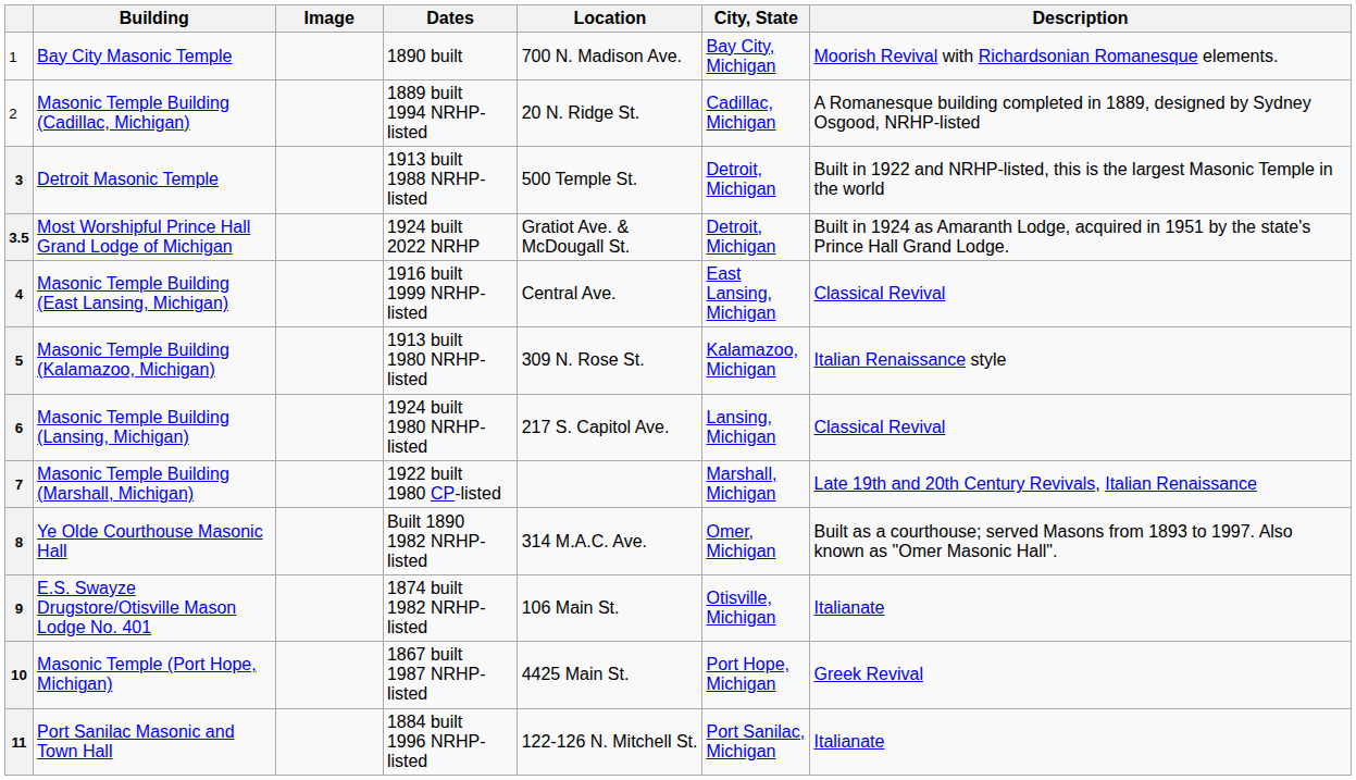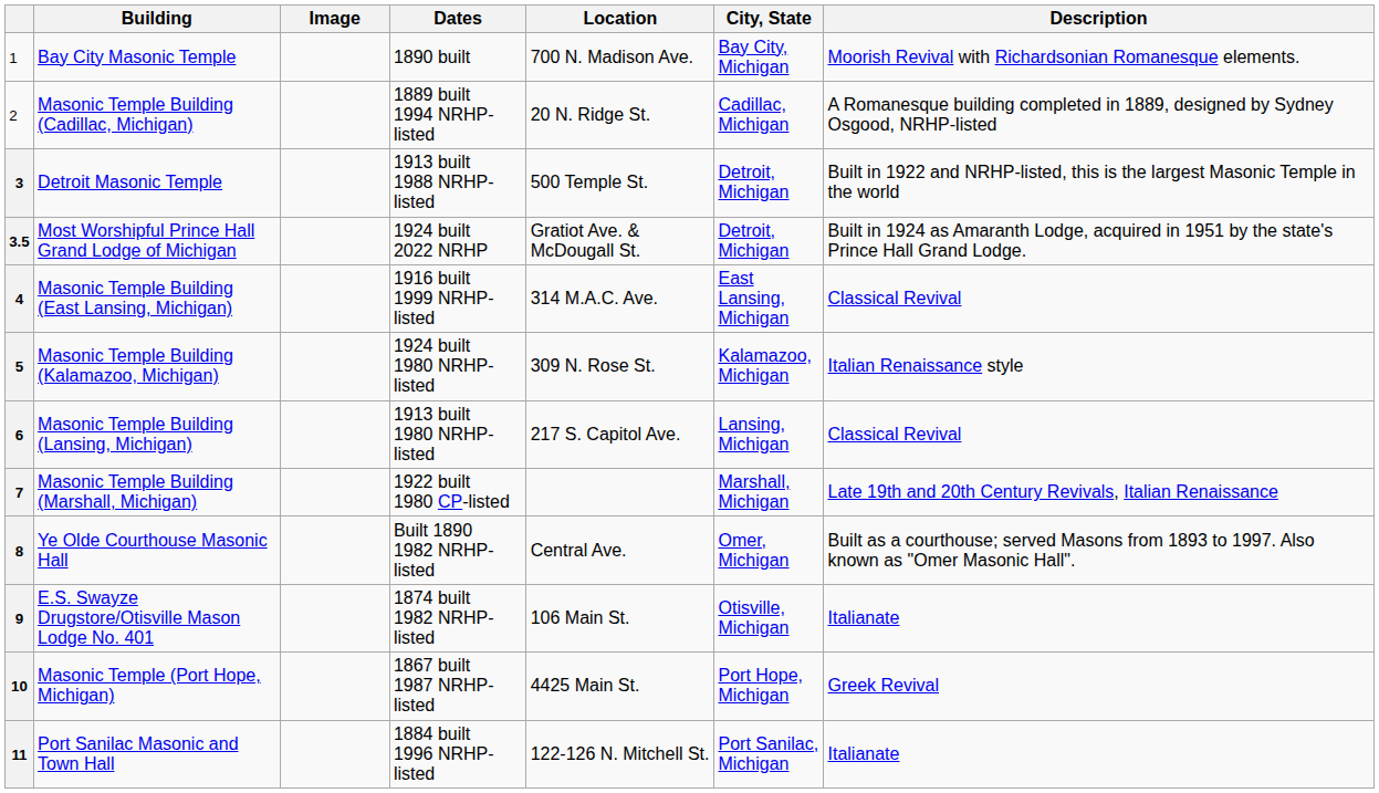Masonic Temple Building (East Lansing, Michigan) | Location: Central Ave. -> 314 M.A.C. Ave.
Masonic Temple Building (Kalamazoo, Michigan) | Dates: 1913 built 1980 NRHP-listed -> 1924 built 1980 NRHP-listed
Masonic Temple Building (Lansing, Michigan) | Dates: 1924 built 1980 NRHP-listed -> 1913 built 1980 NRHP-listed
Ye Olde Courthouse Masonic Hall | Location: 314 M.A.C. Ave. -> Central Ave.
